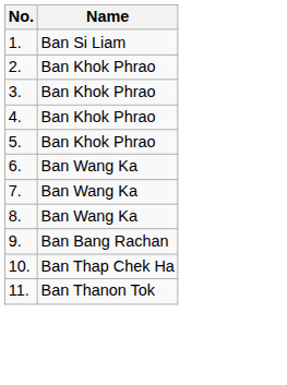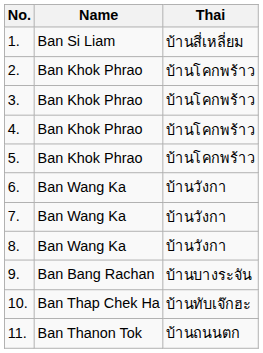+ column: Thai | บ้านสี่เหลี่ยม | บ้านโคกพร้าว | บ้านโคกพร้าว | บ้านโคกพร้าว | บ้านโคกพร้าว | บ้านวังกา | บ้านวังกา | บ้านวังกา | บ้านบางระจัน | บ้านทับเจ๊กฮะ | บ้านถนนตก
